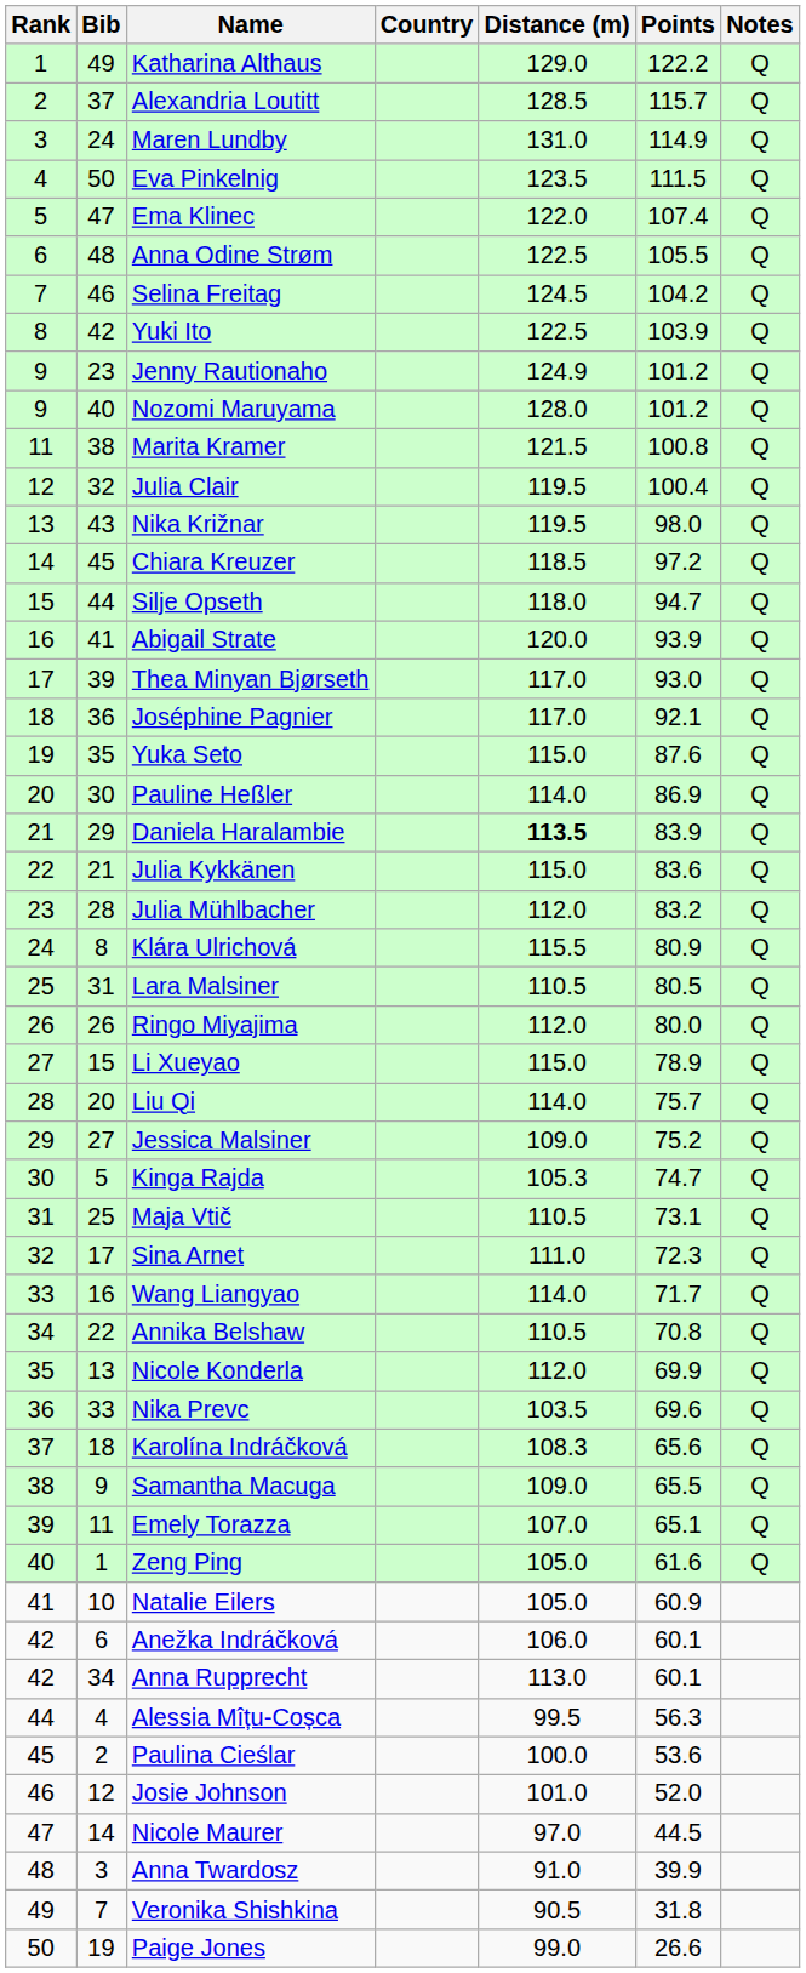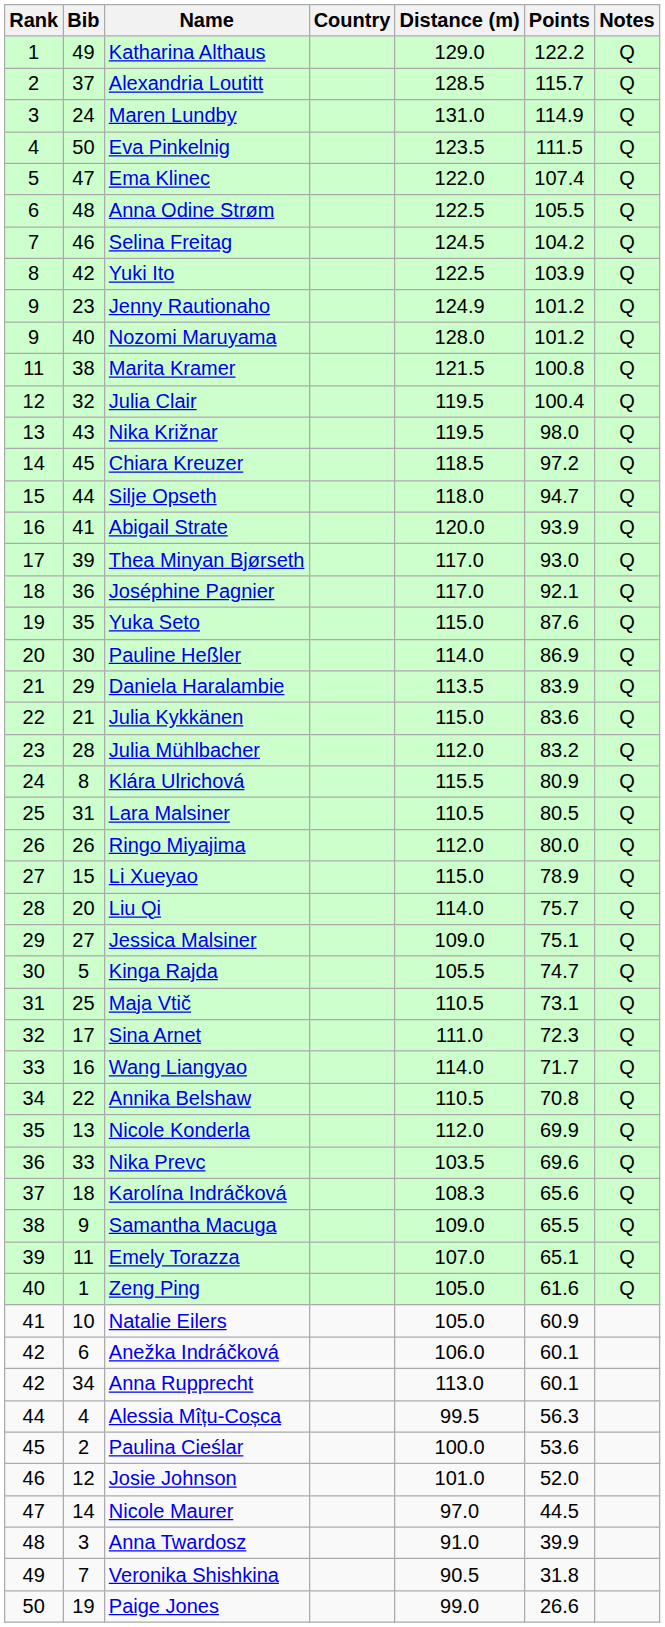Daniela Haralambie | Distance (m): bold -> normal
Jessica Malsiner | Points: 75.2 -> 75.1
Kinga Rajda | Distance (m): 105.3 -> 105.5
